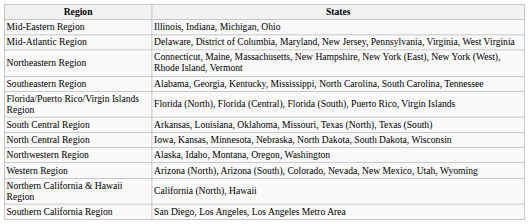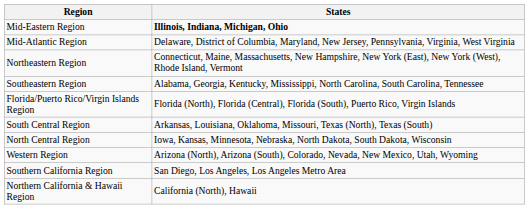Mid-Eastern Region | States: normal -> bold
- row: Northwestern Region | Alaska, Idaho, Montana, Oregon, Washington
rows swapped: Southern California Region <-> Northern California & Hawaii Region
